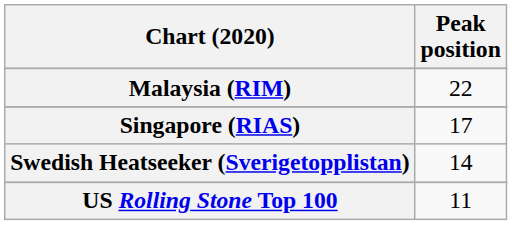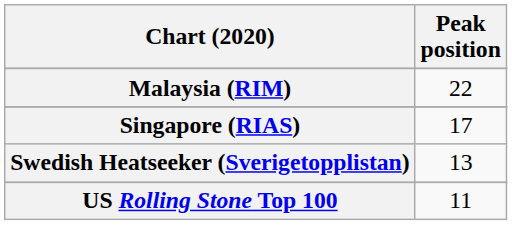Swedish Heatseeker (Sverigetopplistan) | Peak position: 14 -> 13
